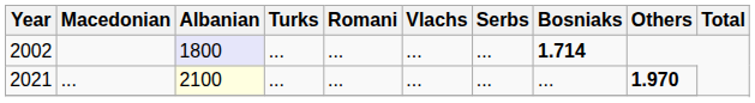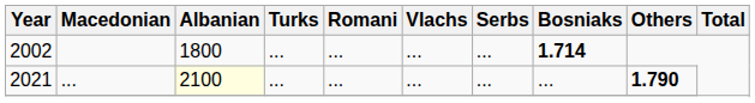2002 | Albanian: lavender background -> no background
2021 | Others: 1.970 -> 1.790
